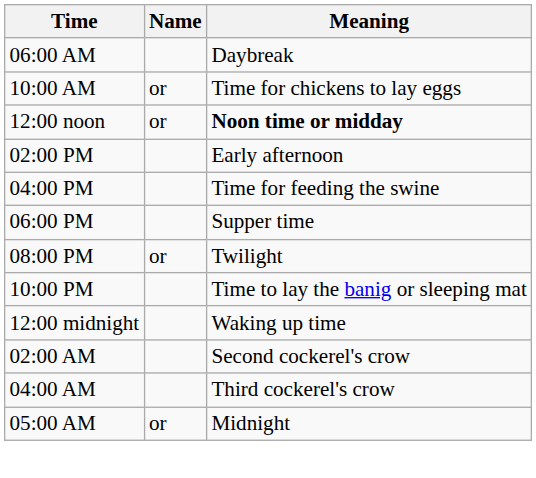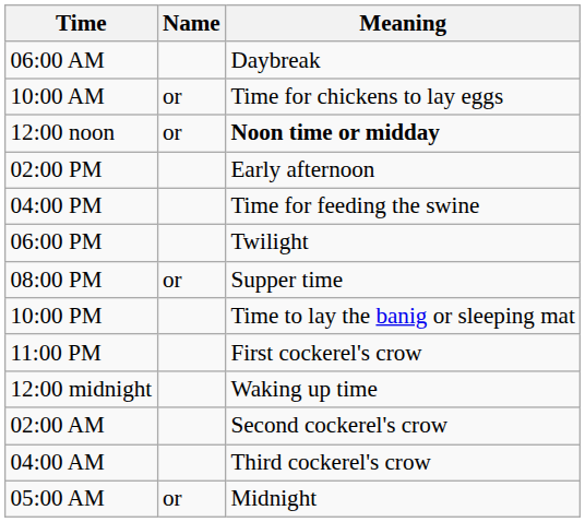06:00 PM | Meaning: Supper time -> Twilight
08:00 PM | Meaning: Twilight -> Supper time
+ row: 11:00 PM | First cockerel's crow
